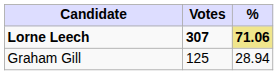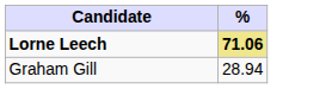- column: Votes | 307 | 125
